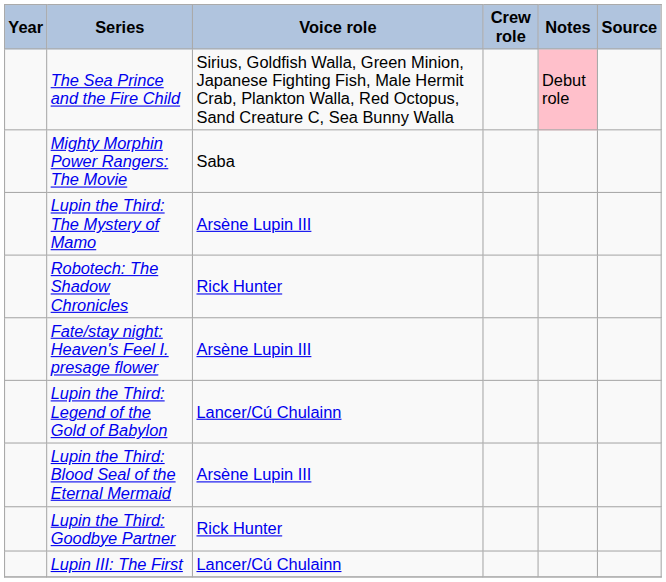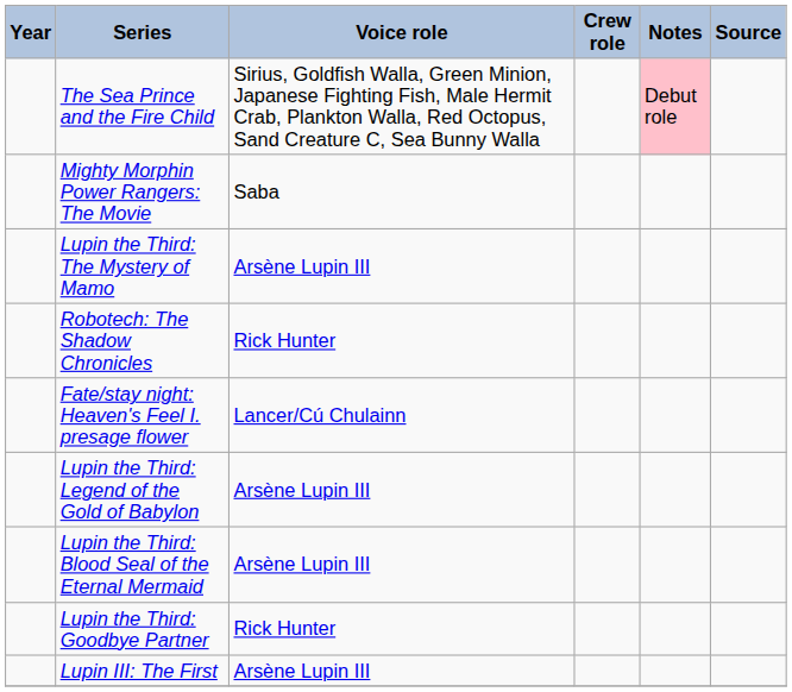Fate/stay night: Heaven's Feel I. presage flower | Voice role: Arsène Lupin III -> Lancer/Cú Chulainn
Lupin the Third: Legend of the Gold of Babylon | Voice role: Lancer/Cú Chulainn -> Arsène Lupin III
Lupin III: The First | Voice role: Lancer/Cú Chulainn -> Arsène Lupin III
